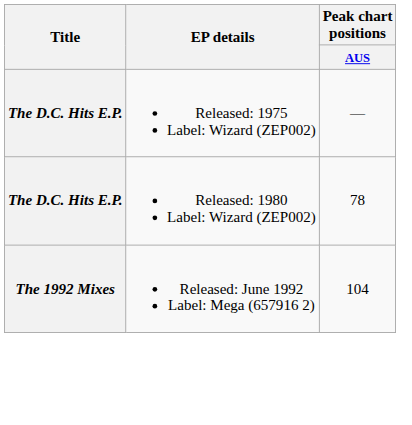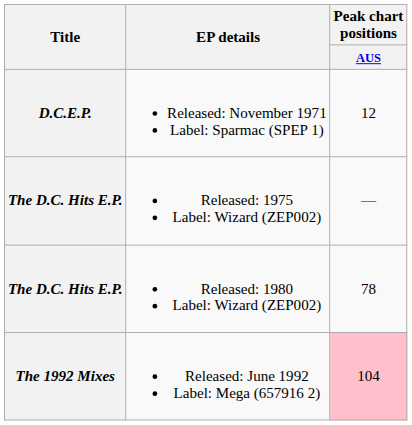+ row: D.C.E.P. | Released: November 1971 Label: Sparmac (SPEP 1) | 12
Released: June 1992 Label: Mega (657916 2) | Peak chart positions / AUS: no background -> pink background
